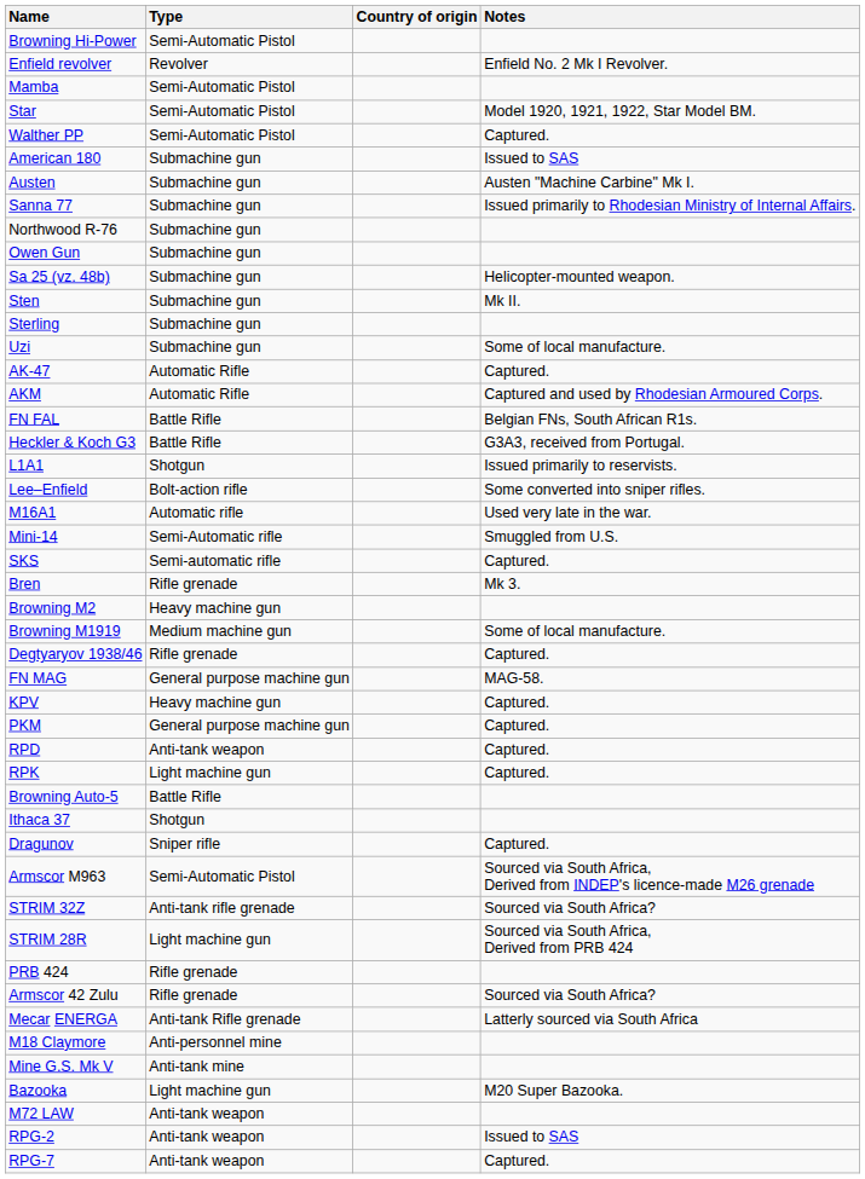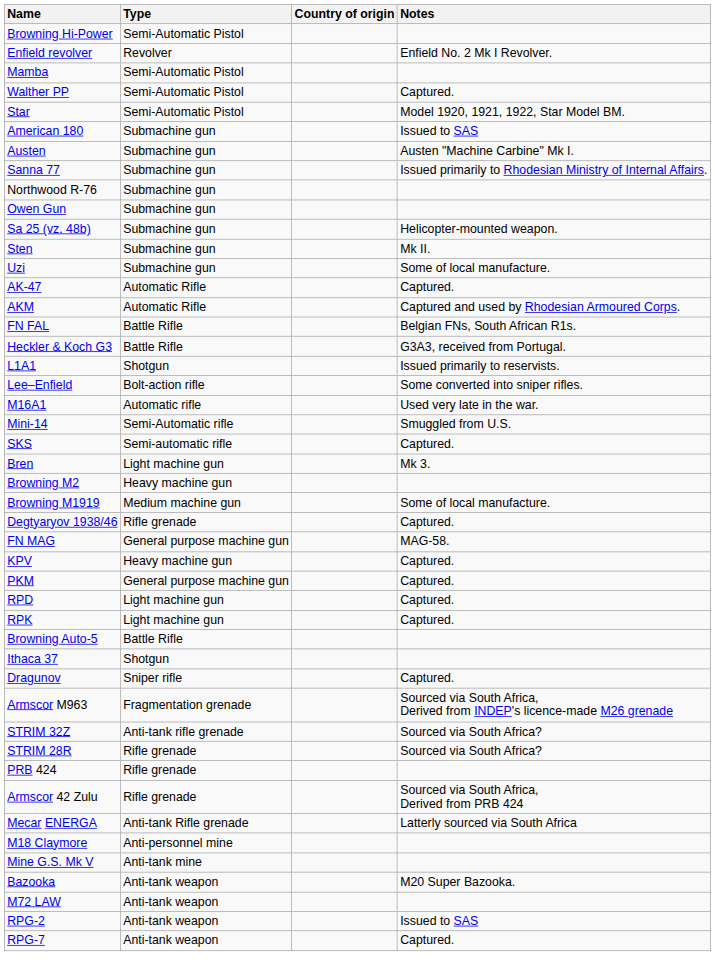rows swapped: Star <-> Walther PP
- row: Sterling | Submachine gun
Bren | Type: Rifle grenade -> Light machine gun
RPD | Type: Anti-tank weapon -> Light machine gun
Armscor M963 | Type: Semi-Automatic Pistol -> Fragmentation grenade
STRIM 28R | Type: Light machine gun -> Rifle grenade
STRIM 28R | Notes: Sourced via South Africa, Derived from PRB 424 -> Sourced via South Africa?
Armscor 42 Zulu | Notes: Sourced via South Africa? -> Sourced via South Africa, Derived from PRB 424
Bazooka | Type: Light machine gun -> Anti-tank weapon
